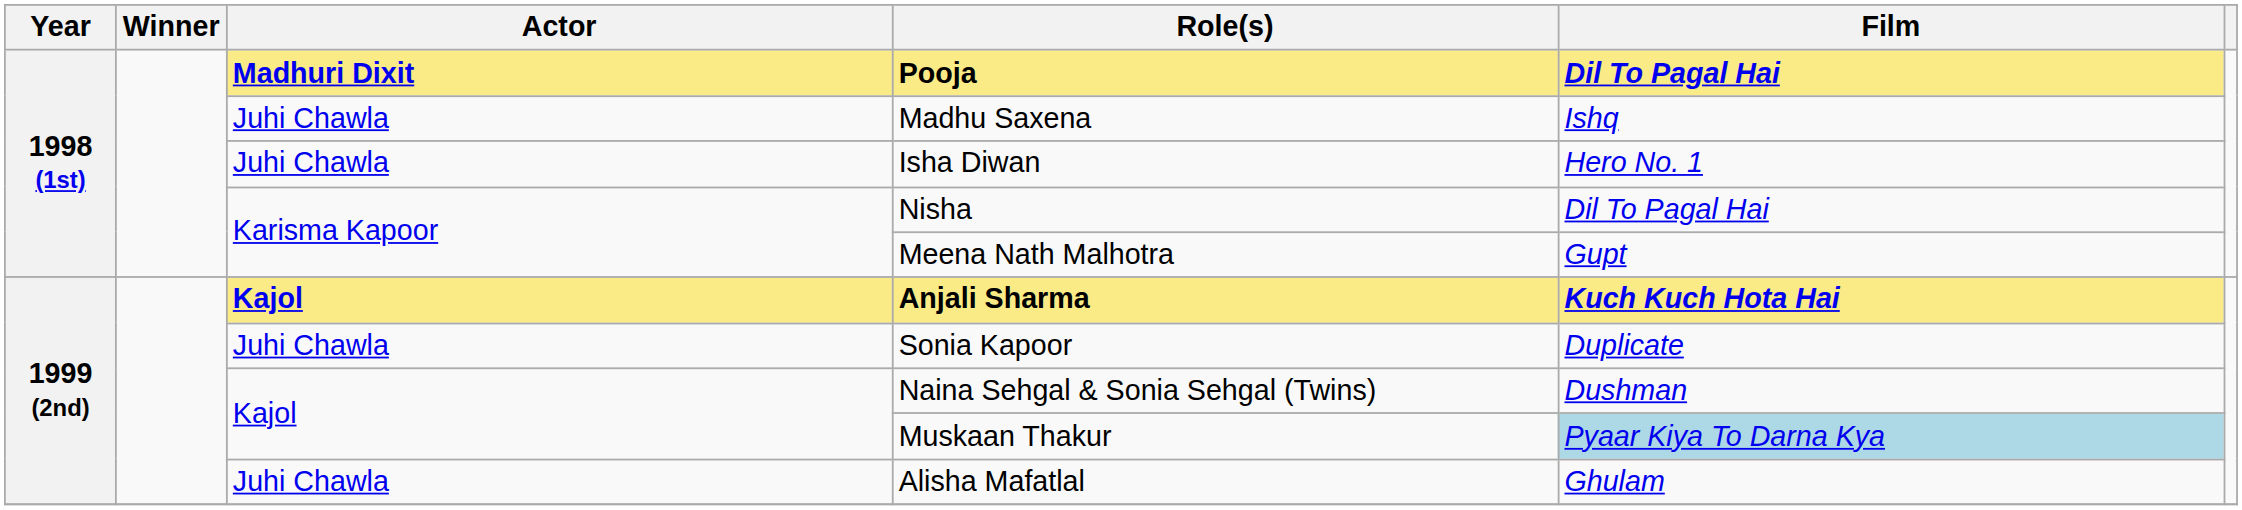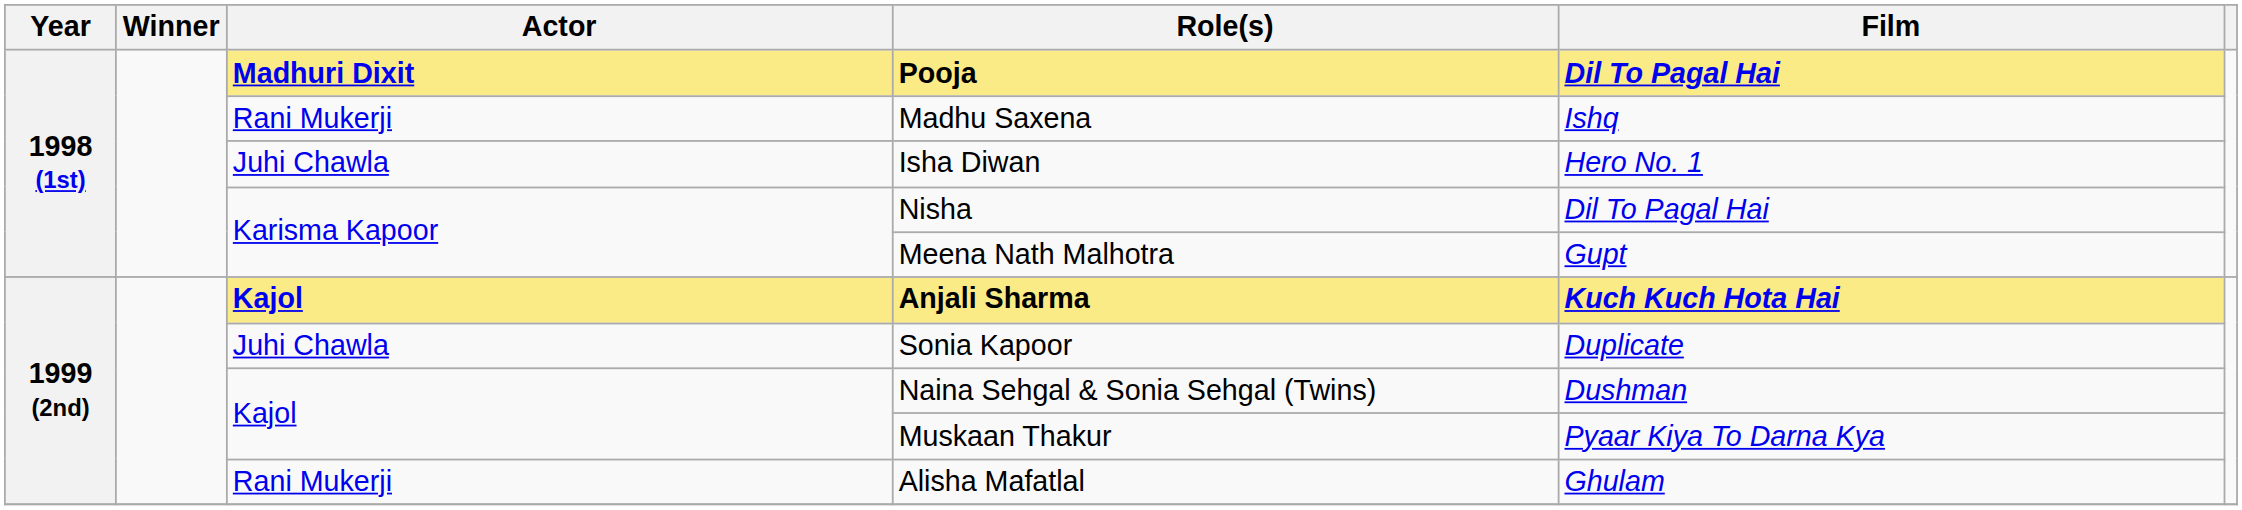Madhu Saxena | Actor: Juhi Chawla -> Rani Mukerji
Muskaan Thakur | Film: lightblue background -> no background
Alisha Mafatlal | Actor: Juhi Chawla -> Rani Mukerji
